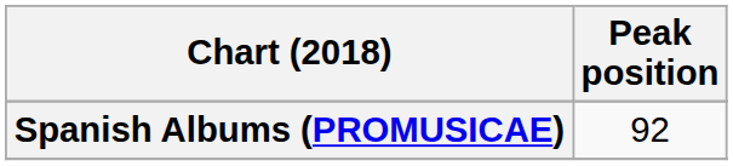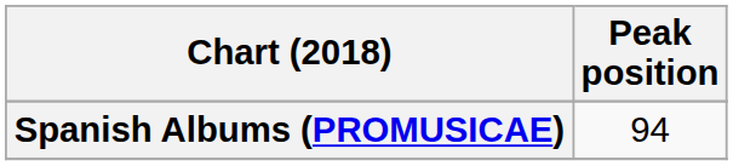Spanish Albums (PROMUSICAE) | Peak position: 92 -> 94
